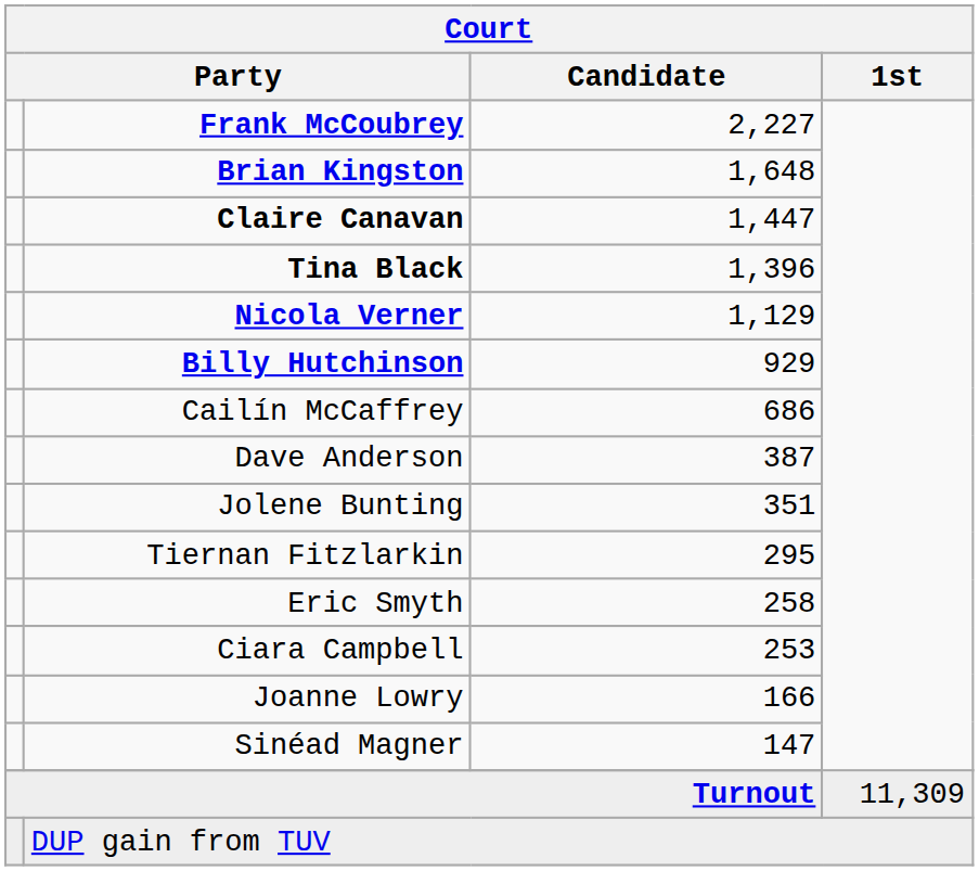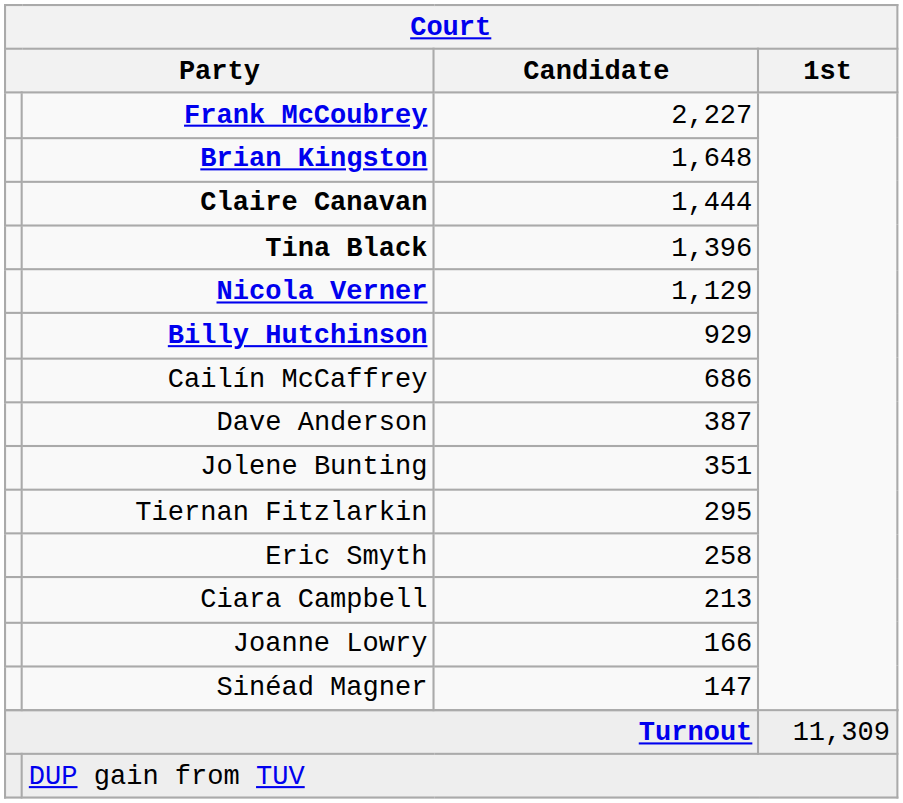Claire Canavan | Court / Candidate: 1,447 -> 1,444
Ciara Campbell | Court / Candidate: 253 -> 213
